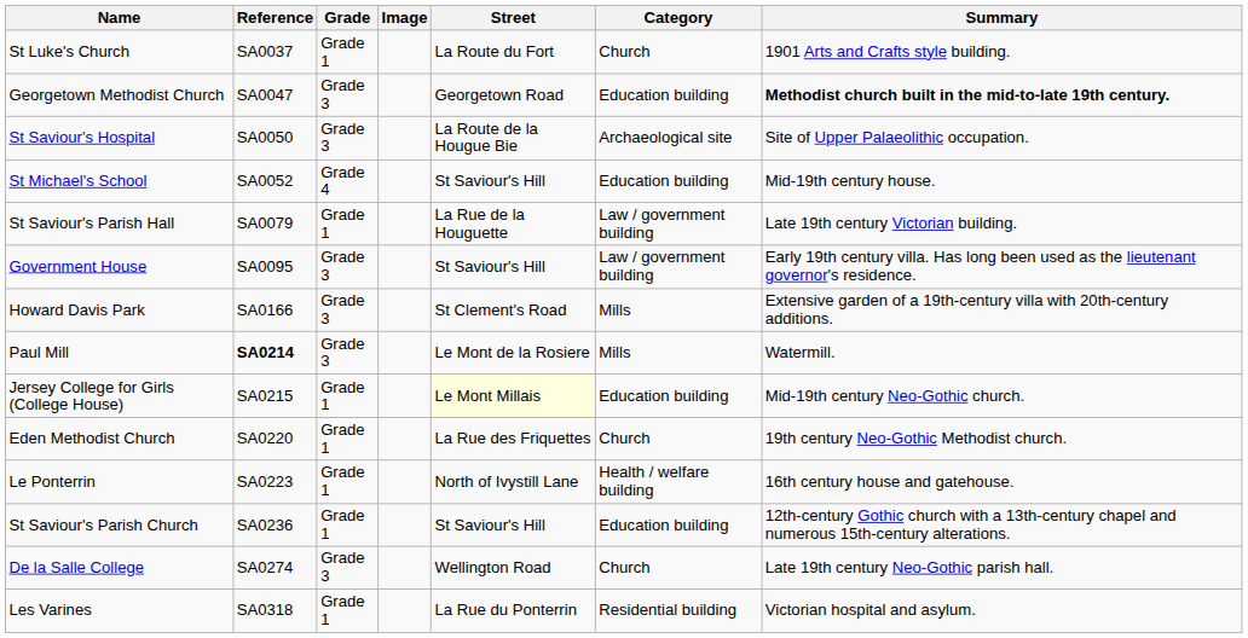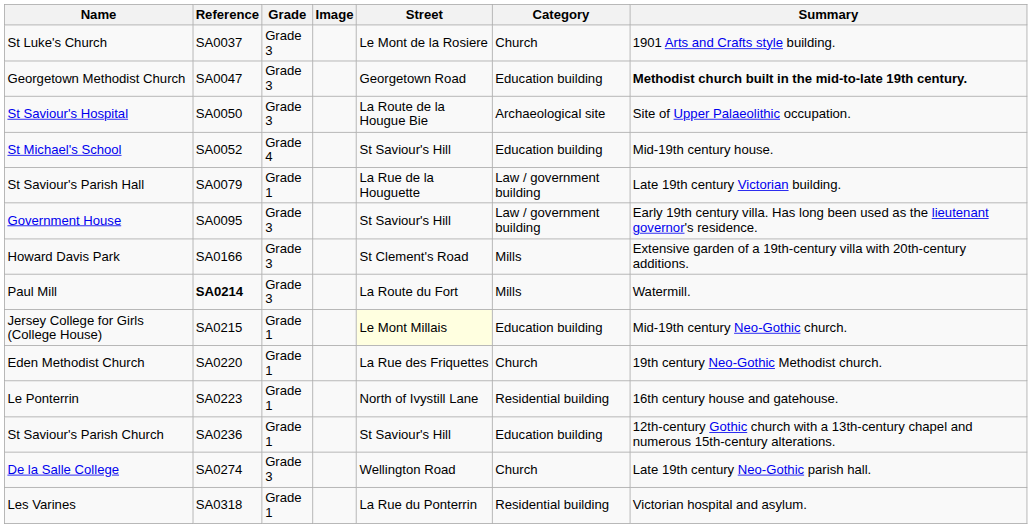St Luke's Church | Grade: Grade 1 -> Grade 3
St Luke's Church | Street: La Route du Fort -> Le Mont de la Rosiere
Paul Mill | Street: Le Mont de la Rosiere -> La Route du Fort
Le Ponterrin | Category: Health / welfare building -> Residential building
